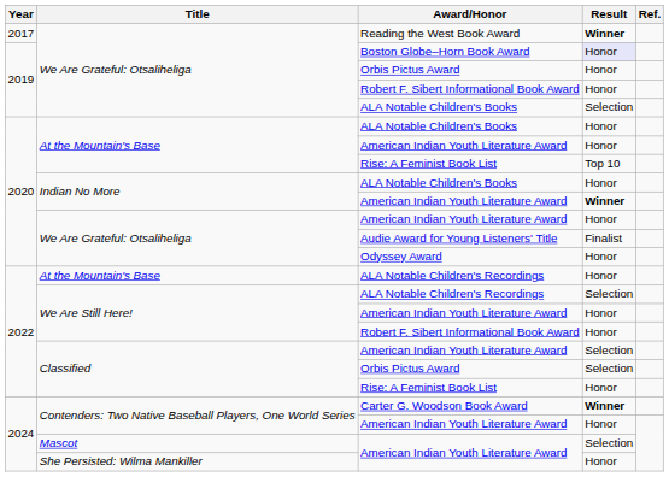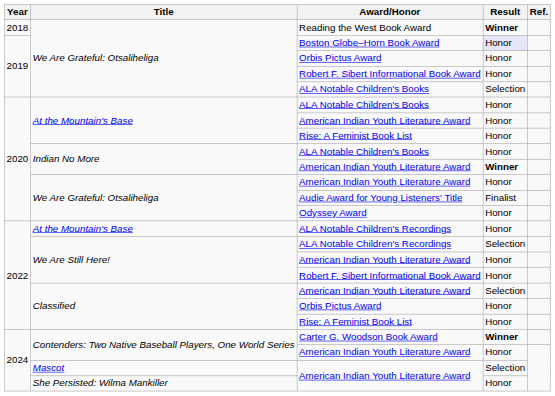Reading the West Book Award | Year: 2017 -> 2018
At the Mountain's Base / Rise: A Feminist Book List | Result: Top 10 -> Honor
Classified / Orbis Pictus Award | Result: Selection -> Honor
